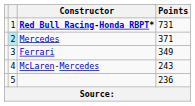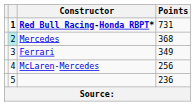Red Bull Racing-Honda RBPT* | column 2: normal -> bold
Mercedes | Points: 371 -> 368
McLaren-Mercedes | Points: 243 -> 256
